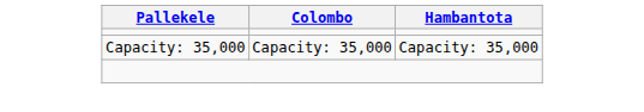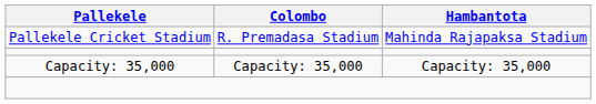+ row: Pallekele Cricket Stadium | R. Premadasa Stadium | Mahinda Rajapaksa Stadium
